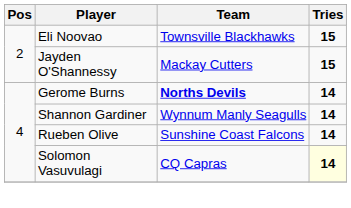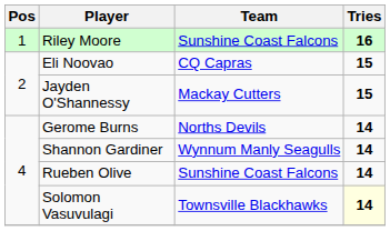+ row: 1 | Riley Moore | Sunshine Coast Falcons | 16
Eli Noovao | Team: Townsville Blackhawks -> CQ Capras
Gerome Burns | Team: bold -> normal
Solomon Vasuvulagi | Team: CQ Capras -> Townsville Blackhawks
